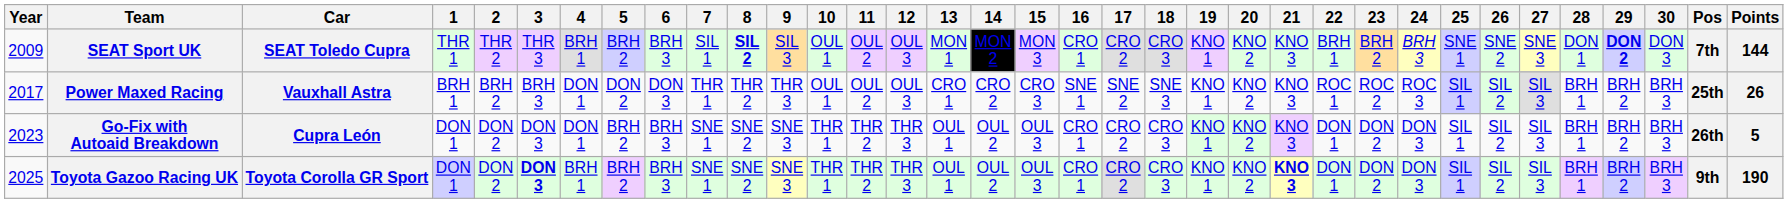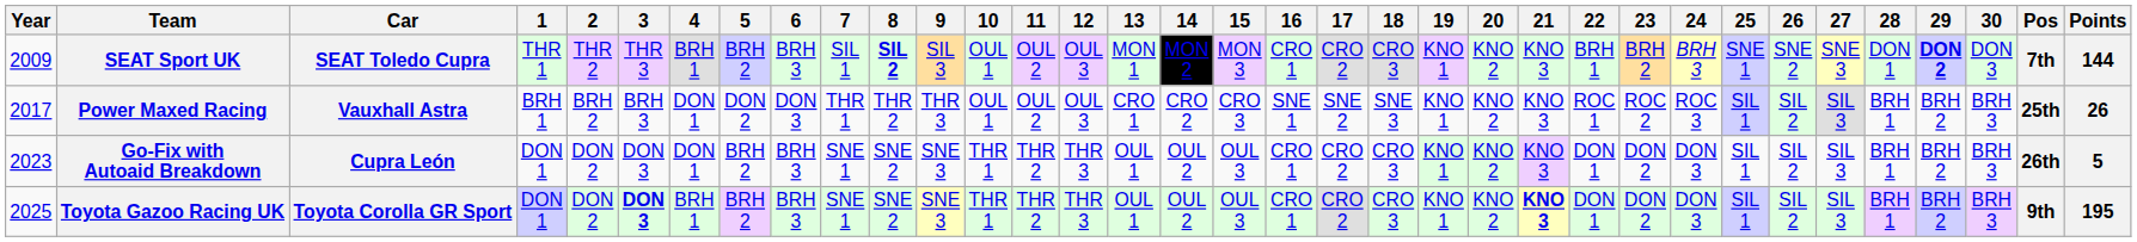Toyota Gazoo Racing UK | Points: 190 -> 195
